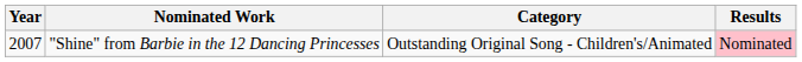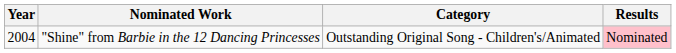"Shine" from Barbie in the 12 Dancing Princesses | Year: 2007 -> 2004
